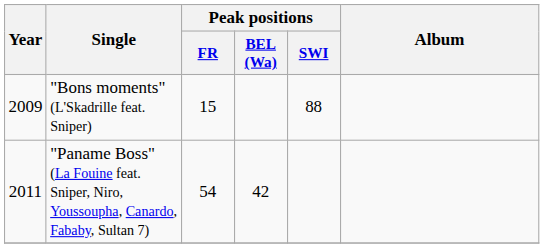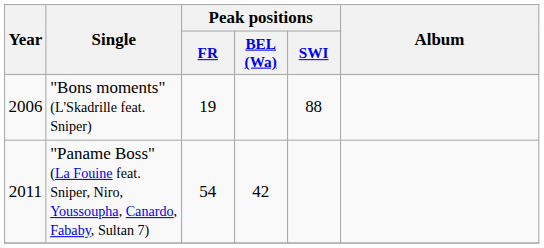"Bons moments" (L'Skadrille feat. Sniper) | Year: 2009 -> 2006
"Bons moments" (L'Skadrille feat. Sniper) | Peak positions / FR: 15 -> 19
